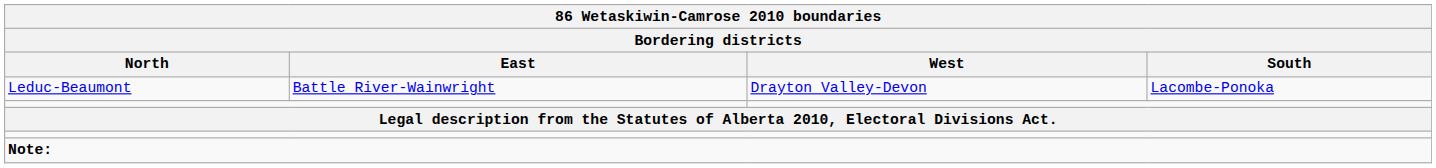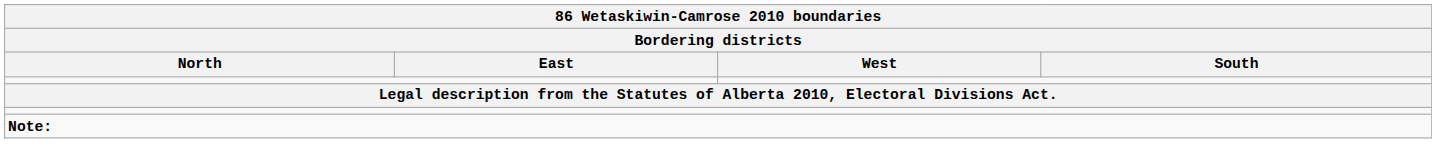- row: Leduc-Beaumont | Battle River-Wainwright | Drayton Valley-Devon | Lacombe-Ponoka
